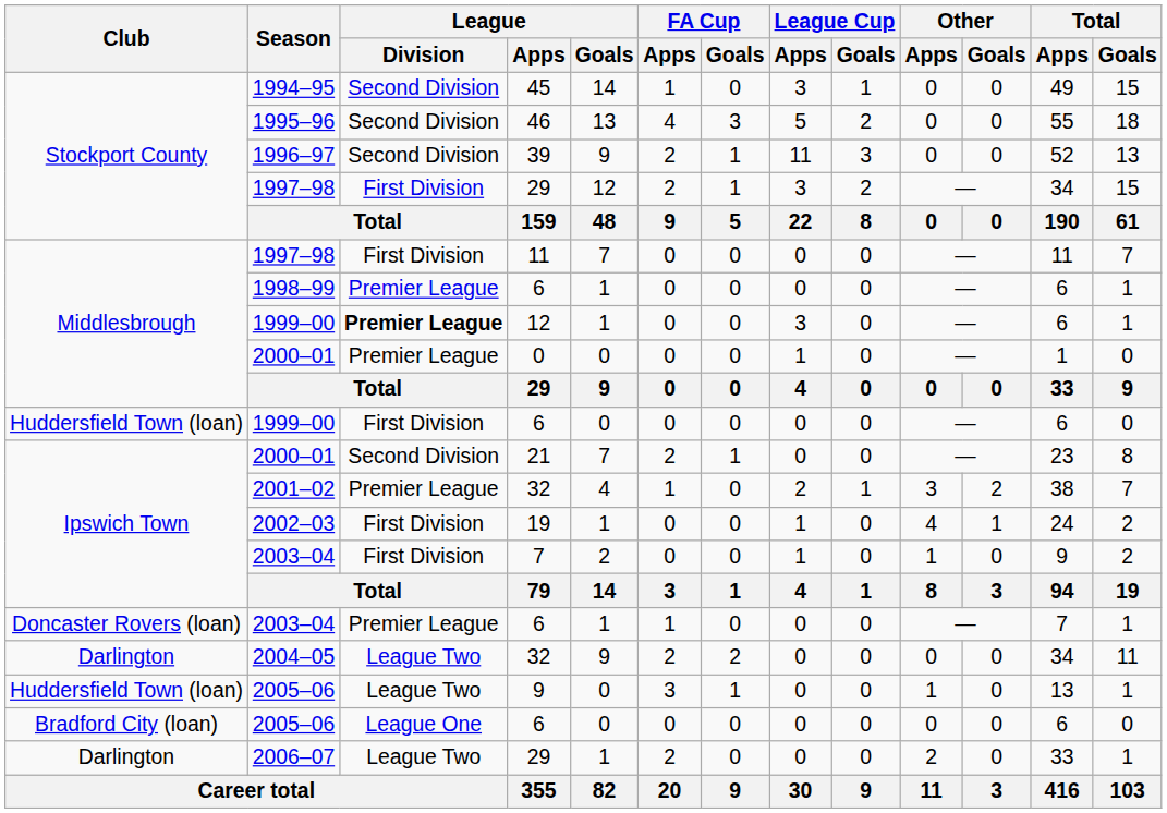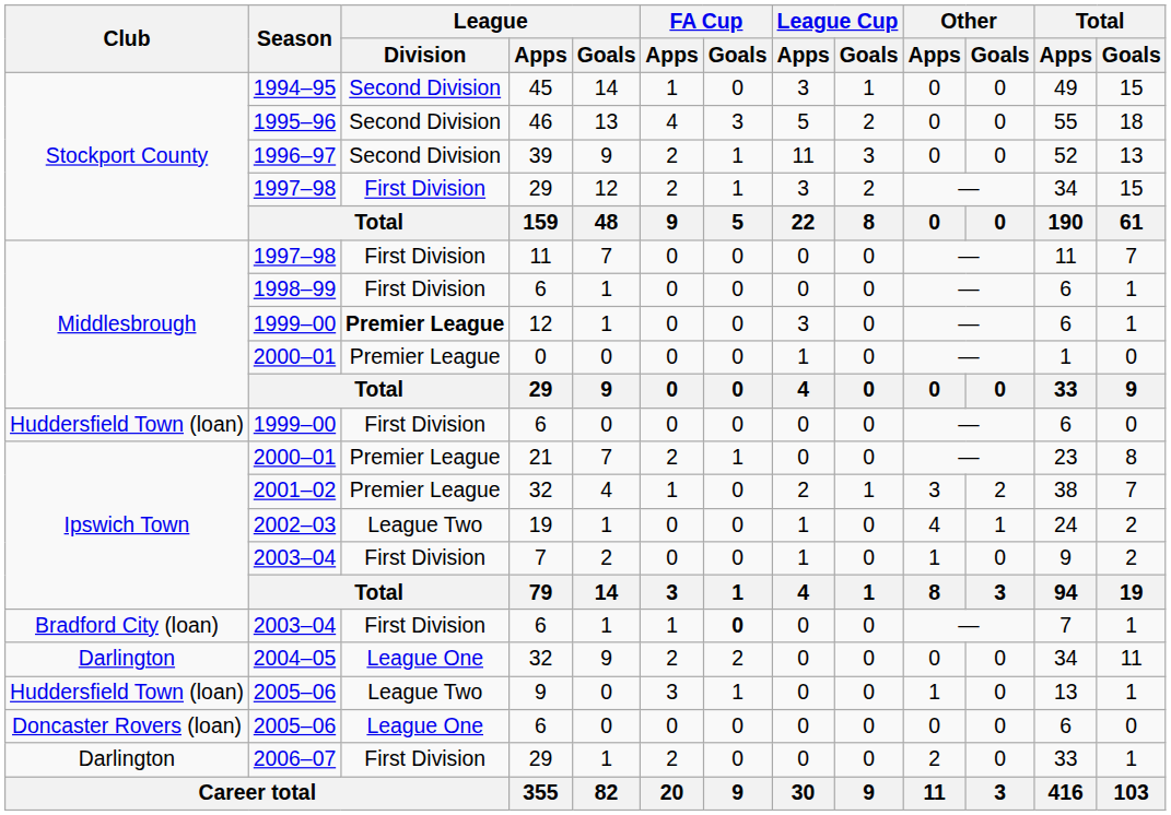1998–99 | League / Division: Premier League -> First Division
2000–01 / 21 | League / Division: Second Division -> Premier League
2002–03 | League / Division: First Division -> League Two
2003–04 / 6 | Club: Doncaster Rovers (loan) -> Bradford City (loan)
2003–04 / 6 | League / Division: Premier League -> First Division
2003–04 / 6 | FA Cup / Goals: normal -> bold
2004–05 | League / Division: League Two -> League One
2005–06 / 6 | Club: Bradford City (loan) -> Doncaster Rovers (loan)
2006–07 | League / Division: League Two -> First Division
